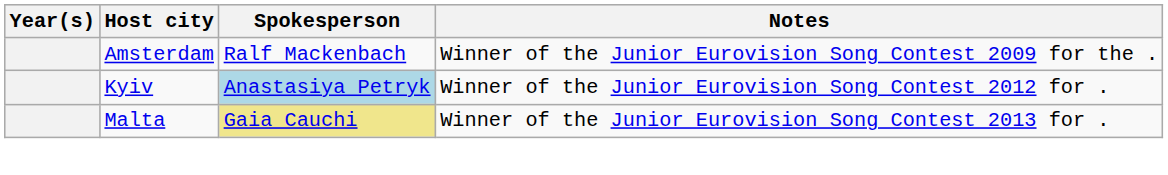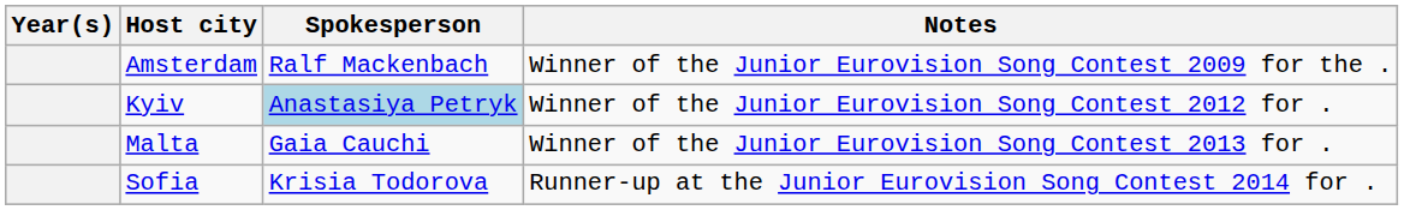Malta | Spokesperson: khaki background -> no background
+ row: Sofia | Krisia Todorova | Runner-up at the Junior Eurovision Song Contest 2014 for .
